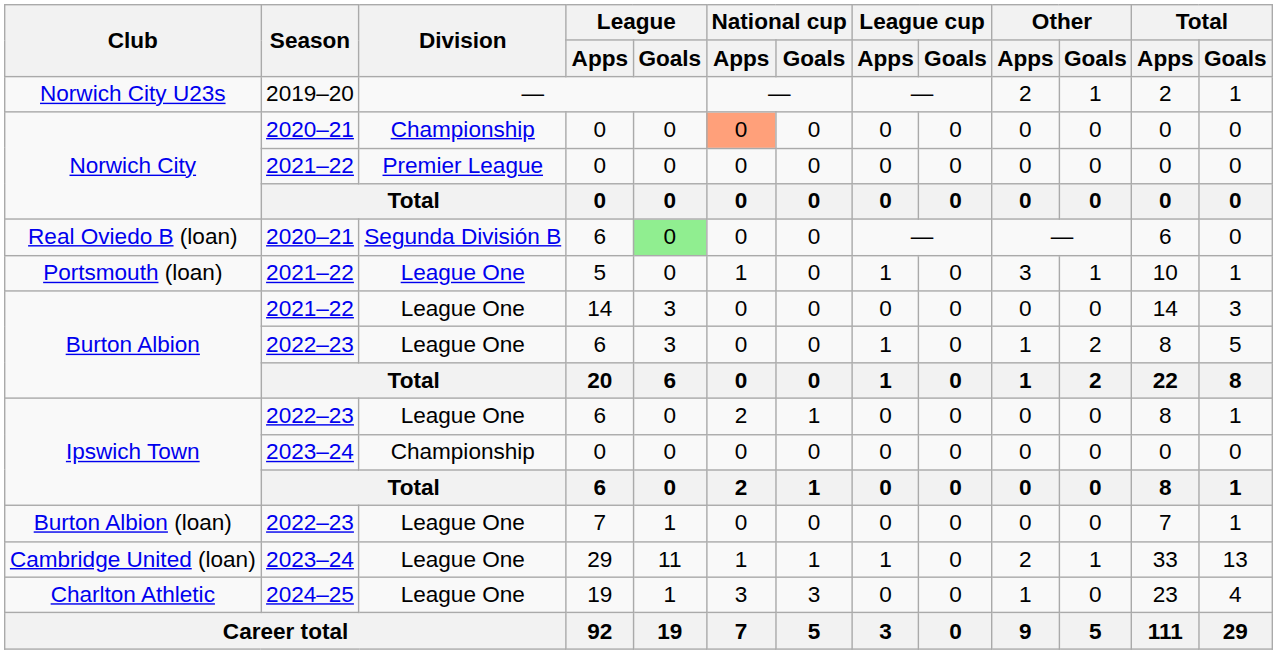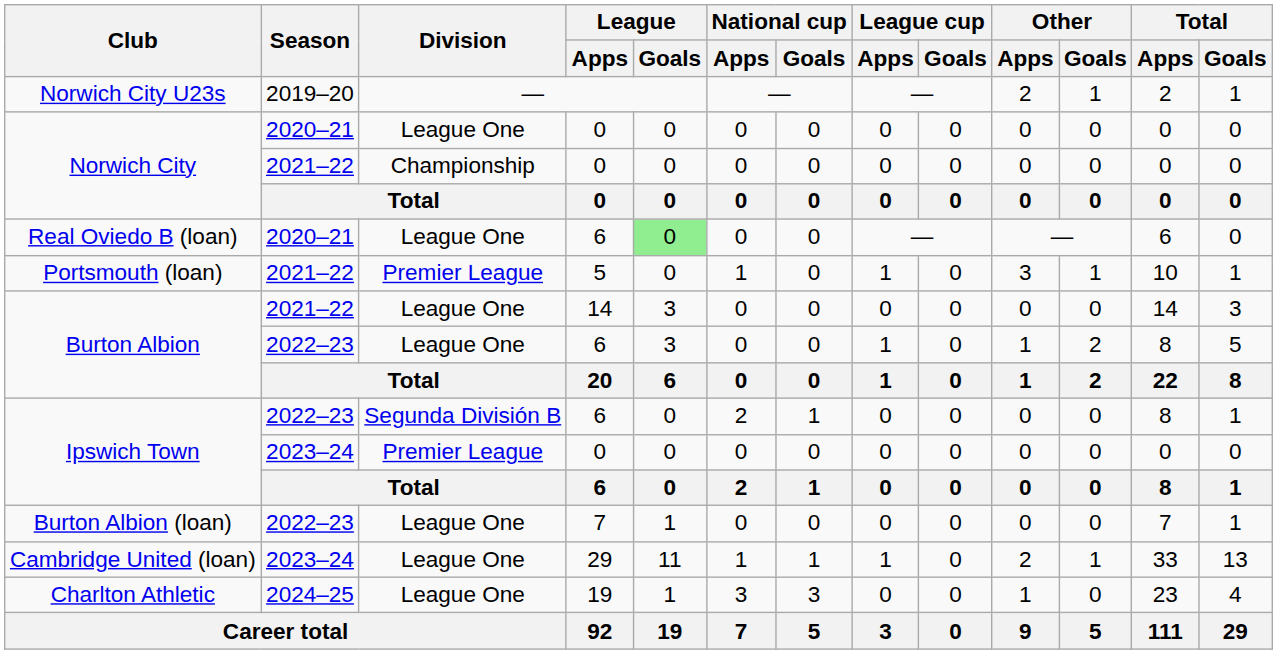Norwich City / 2020–21 | Division: Championship -> League One
Norwich City / 2020–21 | National cup / Apps: lightsalmon background -> no background
Norwich City / 2021–22 | Division: Premier League -> Championship
Real Oviedo B (loan) | Division: Segunda División B -> League One
Portsmouth (loan) | Division: League One -> Premier League
Ipswich Town / 2022–23 | Division: League One -> Segunda División B
Ipswich Town / 2023–24 | Division: Championship -> Premier League
